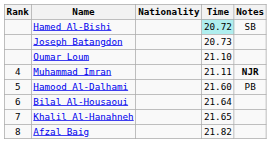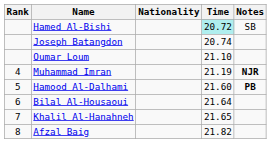Joseph Batangdon | Time: 20.73 -> 20.74
Muhammad Imran | Time: 21.11 -> 21.19
Hamood Al-Dalhami | Notes: normal -> bold
